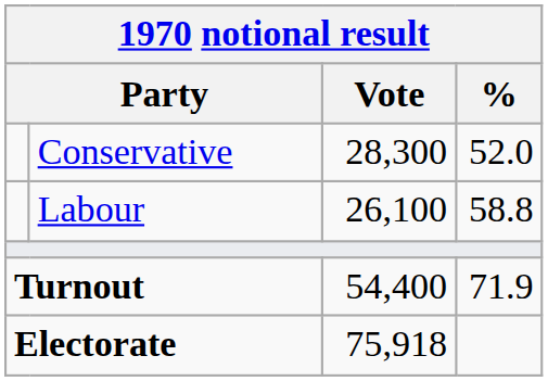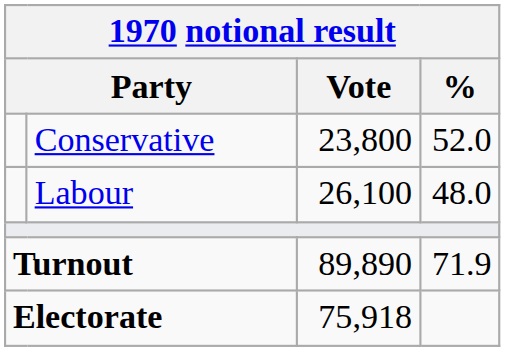Conservative | Vote: 28,300 -> 23,800
Labour | %: 58.8 -> 48.0
Turnout | Vote: 54,400 -> 89,890
